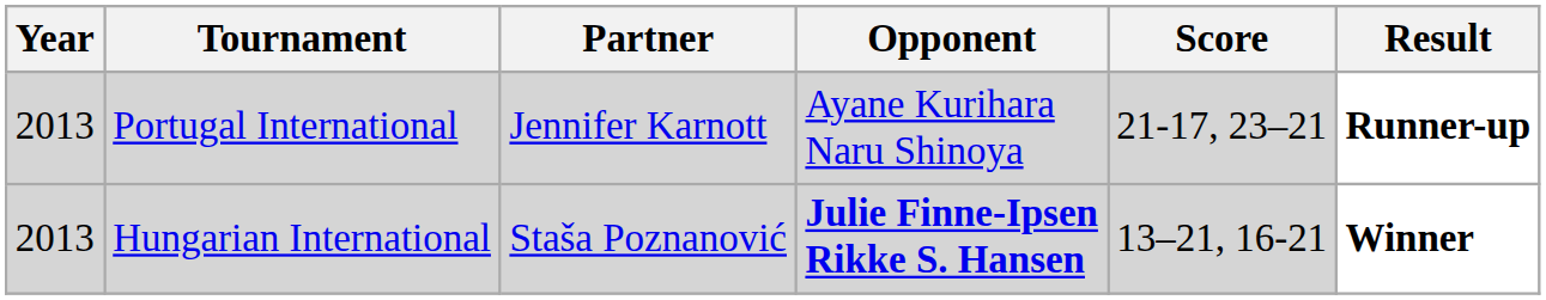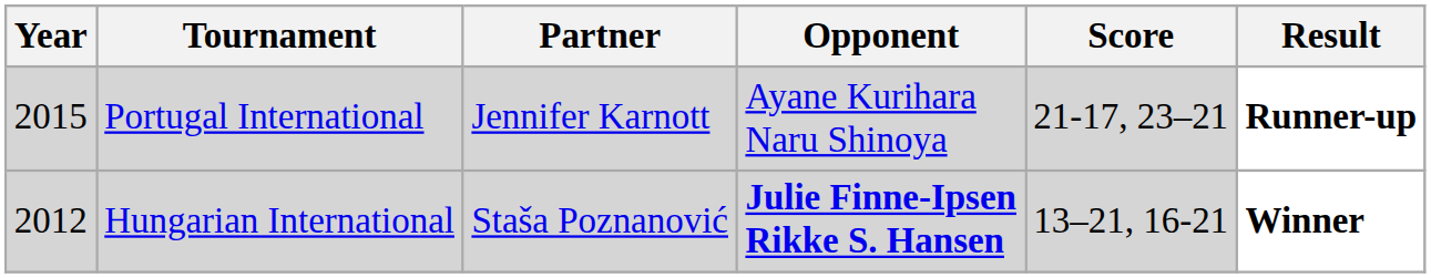Portugal International | Year: 2013 -> 2015
Hungarian International | Year: 2013 -> 2012
